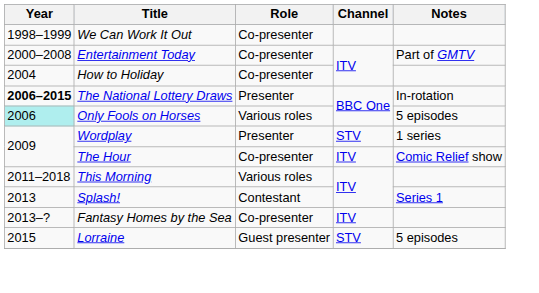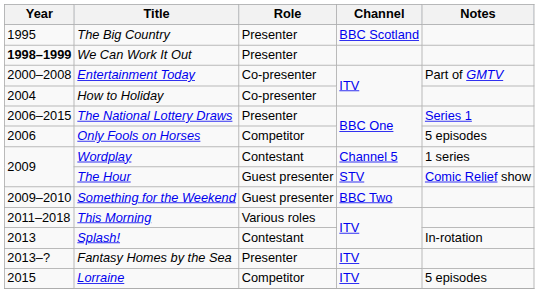+ row: 1995 | The Big Country | Presenter | BBC Scotland
We Can Work It Out | Year: normal -> bold
We Can Work It Out | Role: Co-presenter -> Presenter
The National Lottery Draws | Year: bold -> normal
The National Lottery Draws | Notes: In-rotation -> Series 1
Only Fools on Horses | Year: paleturquoise background -> no background
Only Fools on Horses | Role: Various roles -> Competitor
Wordplay | Role: Presenter -> Contestant
Wordplay | Channel: STV -> Channel 5
The Hour | Role: Co-presenter -> Guest presenter
The Hour | Channel: ITV -> STV
+ row: 2009–2010 | Something for the Weekend | Guest presenter | BBC Two
Splash! | Notes: Series 1 -> In-rotation
Fantasy Homes by the Sea | Role: Co-presenter -> Presenter
Lorraine | Role: Guest presenter -> Competitor
Lorraine | Channel: STV -> ITV
